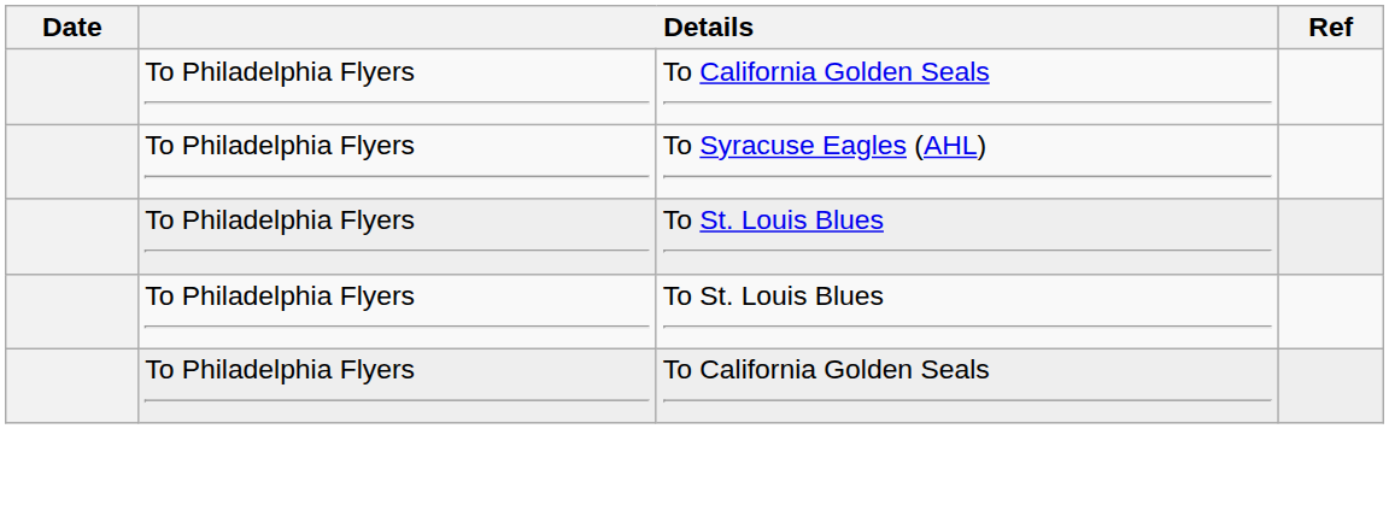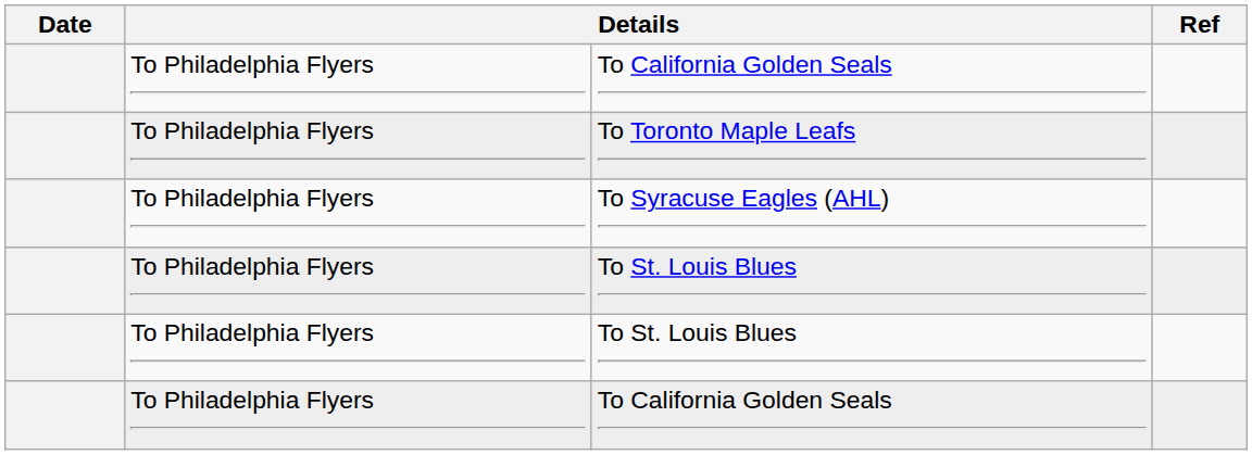+ row: To Philadelphia Flyers | To Toronto Maple Leafs
